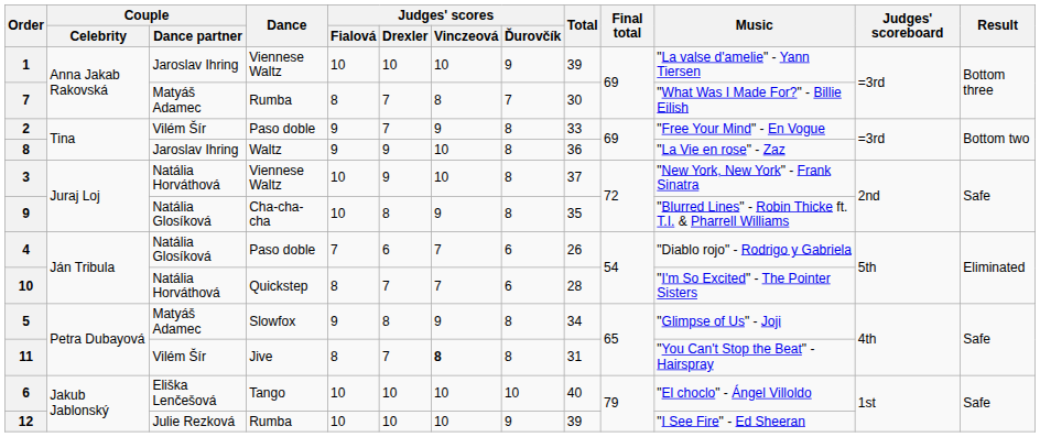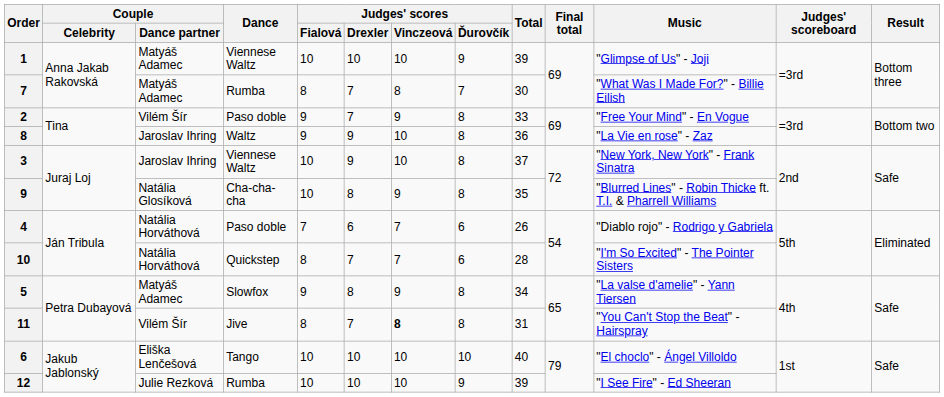1 | Couple / Dance partner: Jaroslav Ihring -> Matyáš Adamec
1 | Music: "La valse d'amelie" - Yann Tiersen -> "Glimpse of Us" - Joji
3 | Couple / Dance partner: Natália Horváthová -> Jaroslav Ihring
4 | Couple / Dance partner: Natália Glosíková -> Natália Horváthová
5 | Music: "Glimpse of Us" - Joji -> "La valse d'amelie" - Yann Tiersen
